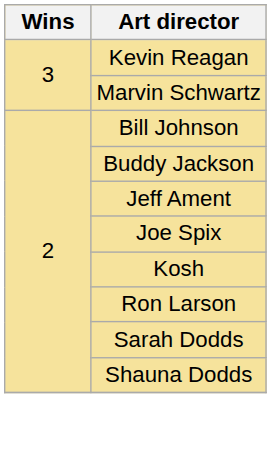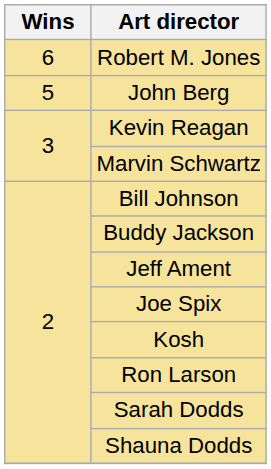+ row: 6 | Robert M. Jones
+ row: 5 | John Berg
